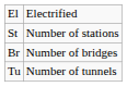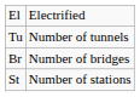rows swapped: St <-> Tu
